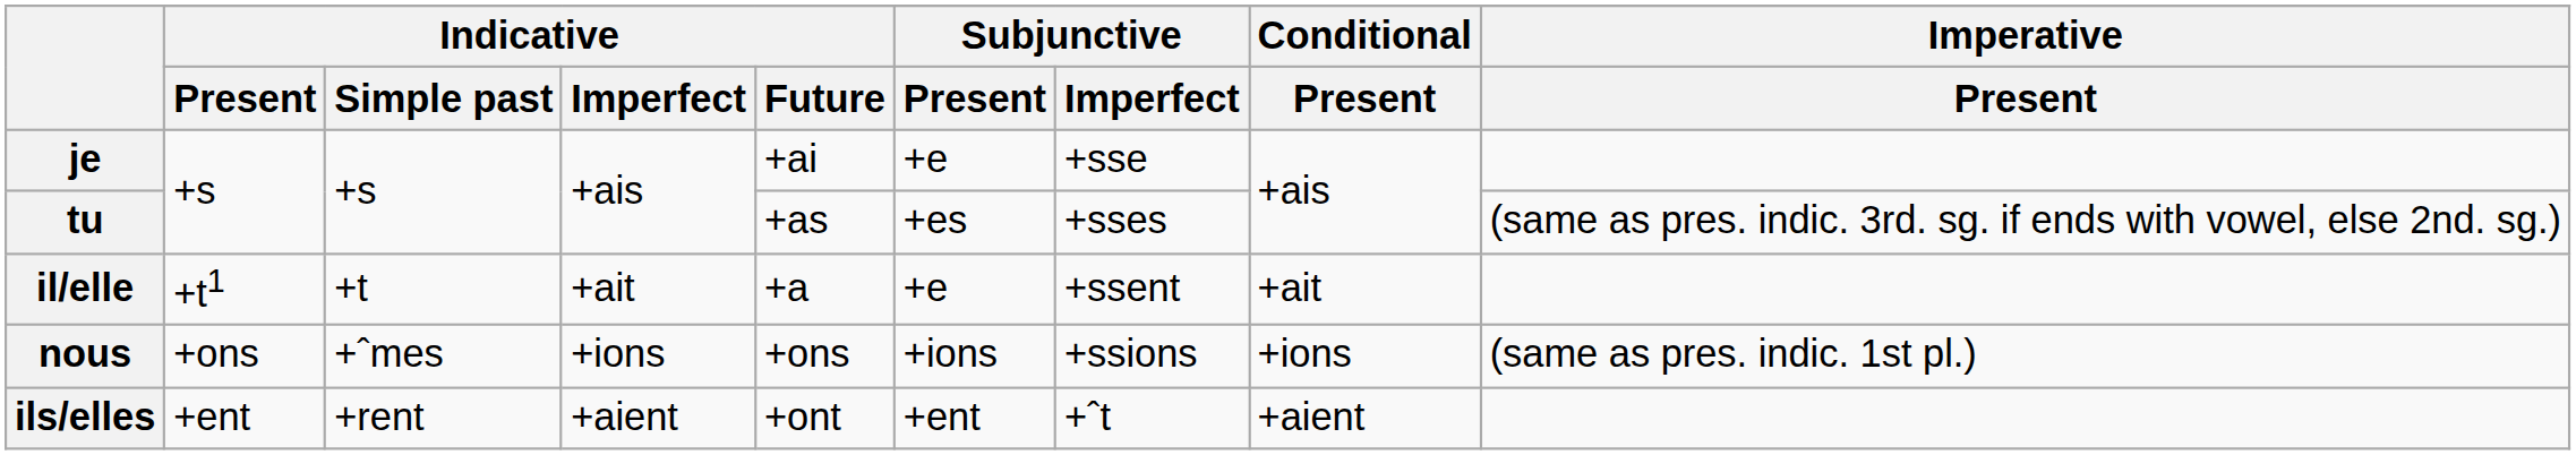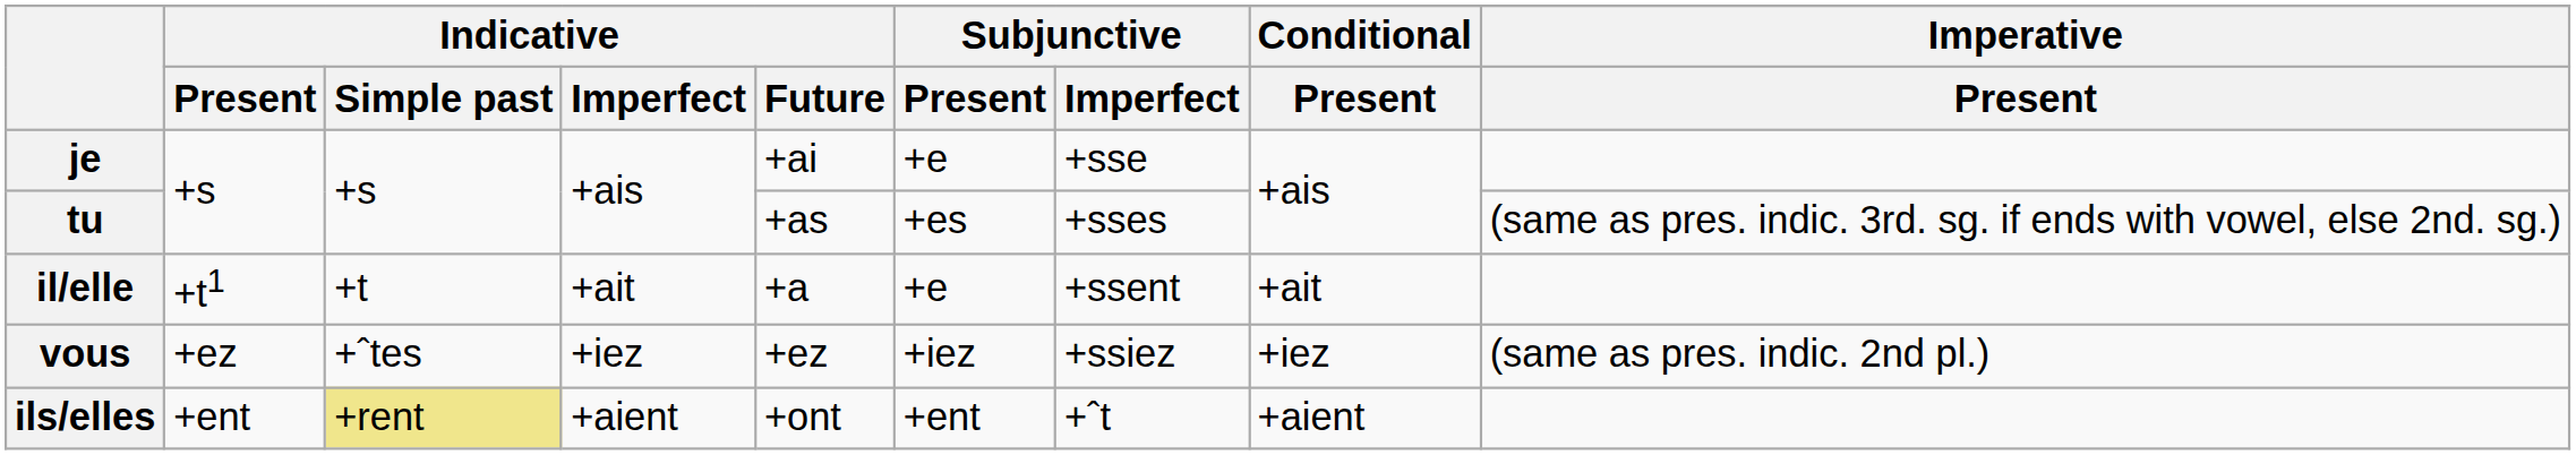- row: nous | +ons | +ˆmes | +ions | +ons | +ions | +ssions | +ions | (same as pres. indic. 1st pl.)
+ row: vous | +ez | +ˆtes | +iez | +ez | +iez | +ssiez | +iez | (same as pres. indic. 2nd pl.)
ils/elles | Indicative / Simple past: no background -> khaki background
